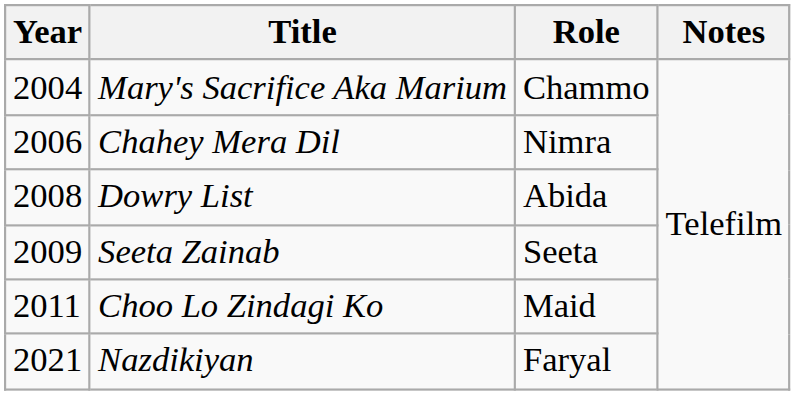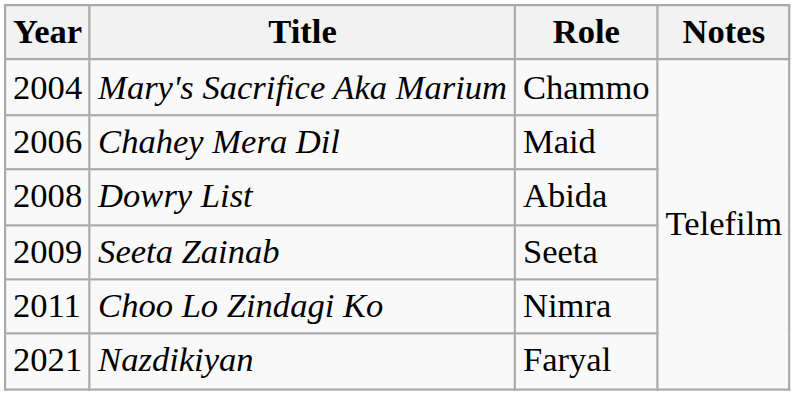Chahey Mera Dil | Role: Nimra -> Maid
Choo Lo Zindagi Ko | Role: Maid -> Nimra
